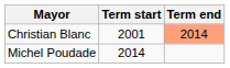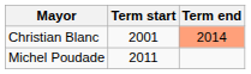Michel Poudade | Term start: 2014 -> 2011
